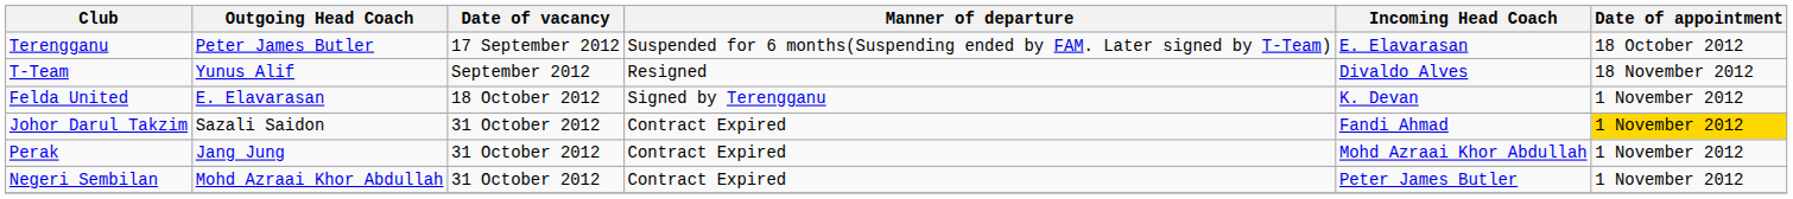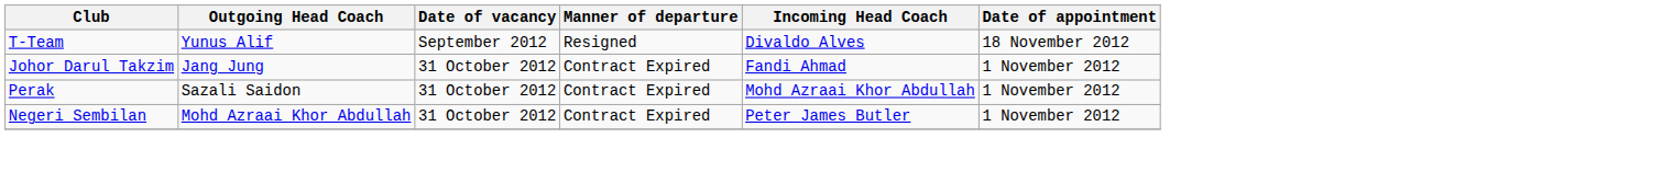- row: Terengganu | Peter James Butler | 17 September 2012 | Suspended for 6 months(Suspending ended by FAM. Later signed by T-Team) | E. Elavarasan | 18 October 2012
- row: Felda United | E. Elavarasan | 18 October 2012 | Signed by Terengganu | K. Devan | 1 November 2012
Johor Darul Takzim | Outgoing Head Coach: Sazali Saidon -> Jang Jung
Johor Darul Takzim | Date of appointment: gold background -> no background
Perak | Outgoing Head Coach: Jang Jung -> Sazali Saidon
